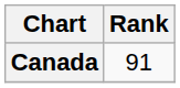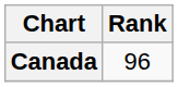Canada | Rank: 91 -> 96
